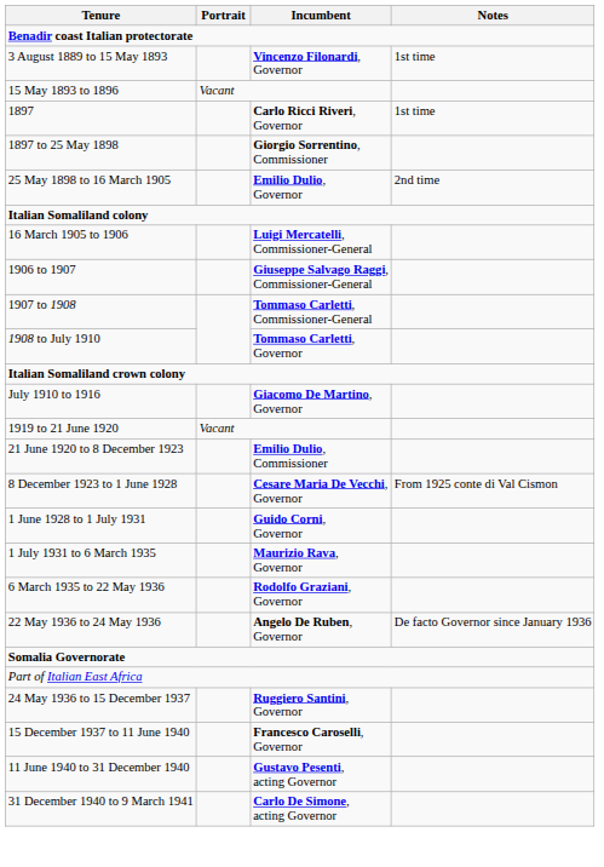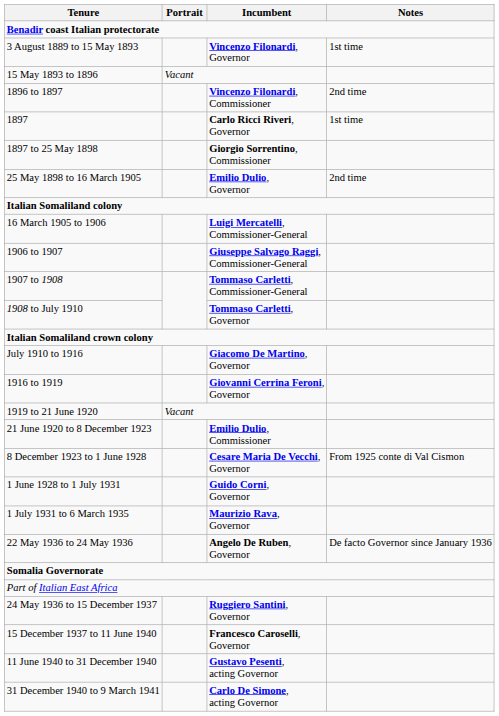+ row: 1896 to 1897 | Vincenzo Filonardi, Commissioner | 2nd time
+ row: 1916 to 1919 | Giovanni Cerrina Feroni, Governor
- row: 6 March 1935 to 22 May 1936 | Rodolfo Graziani, Governor
